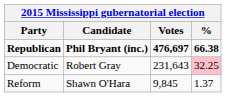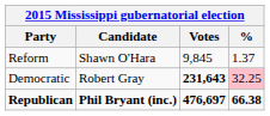rows swapped: Republican <-> Reform
Democratic | Votes: normal -> bold
